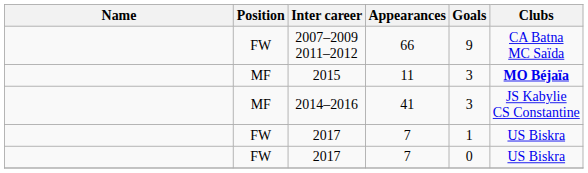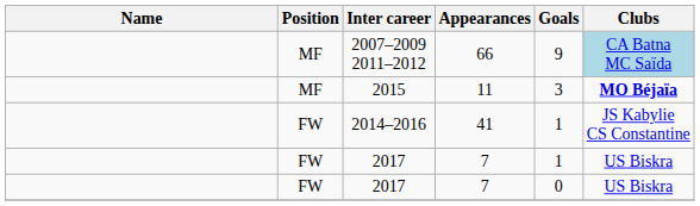2007–2009 2011–2012 | Position: FW -> MF
2007–2009 2011–2012 | Clubs: no background -> lightblue background
2014–2016 | Position: MF -> FW
2014–2016 | Goals: 3 -> 1
